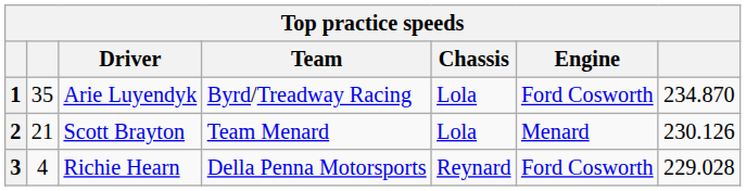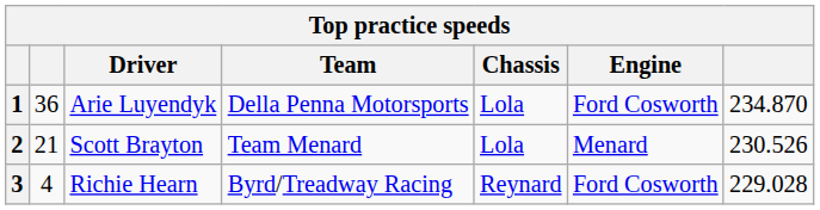1 | column 2: 35 -> 36
1 | Team: Byrd/Treadway Racing -> Della Penna Motorsports
2 | column 7: 230.126 -> 230.526
3 | Team: Della Penna Motorsports -> Byrd/Treadway Racing
